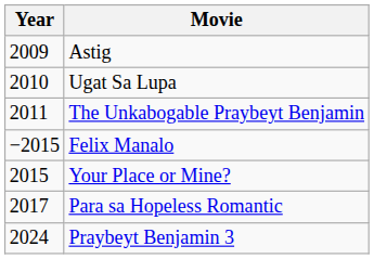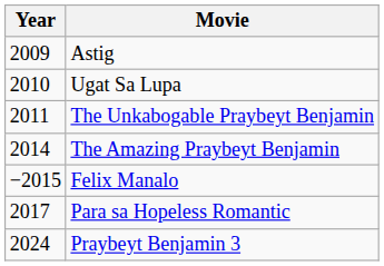+ row: 2014 | The Amazing Praybeyt Benjamin
- row: 2015 | Your Place or Mine?
